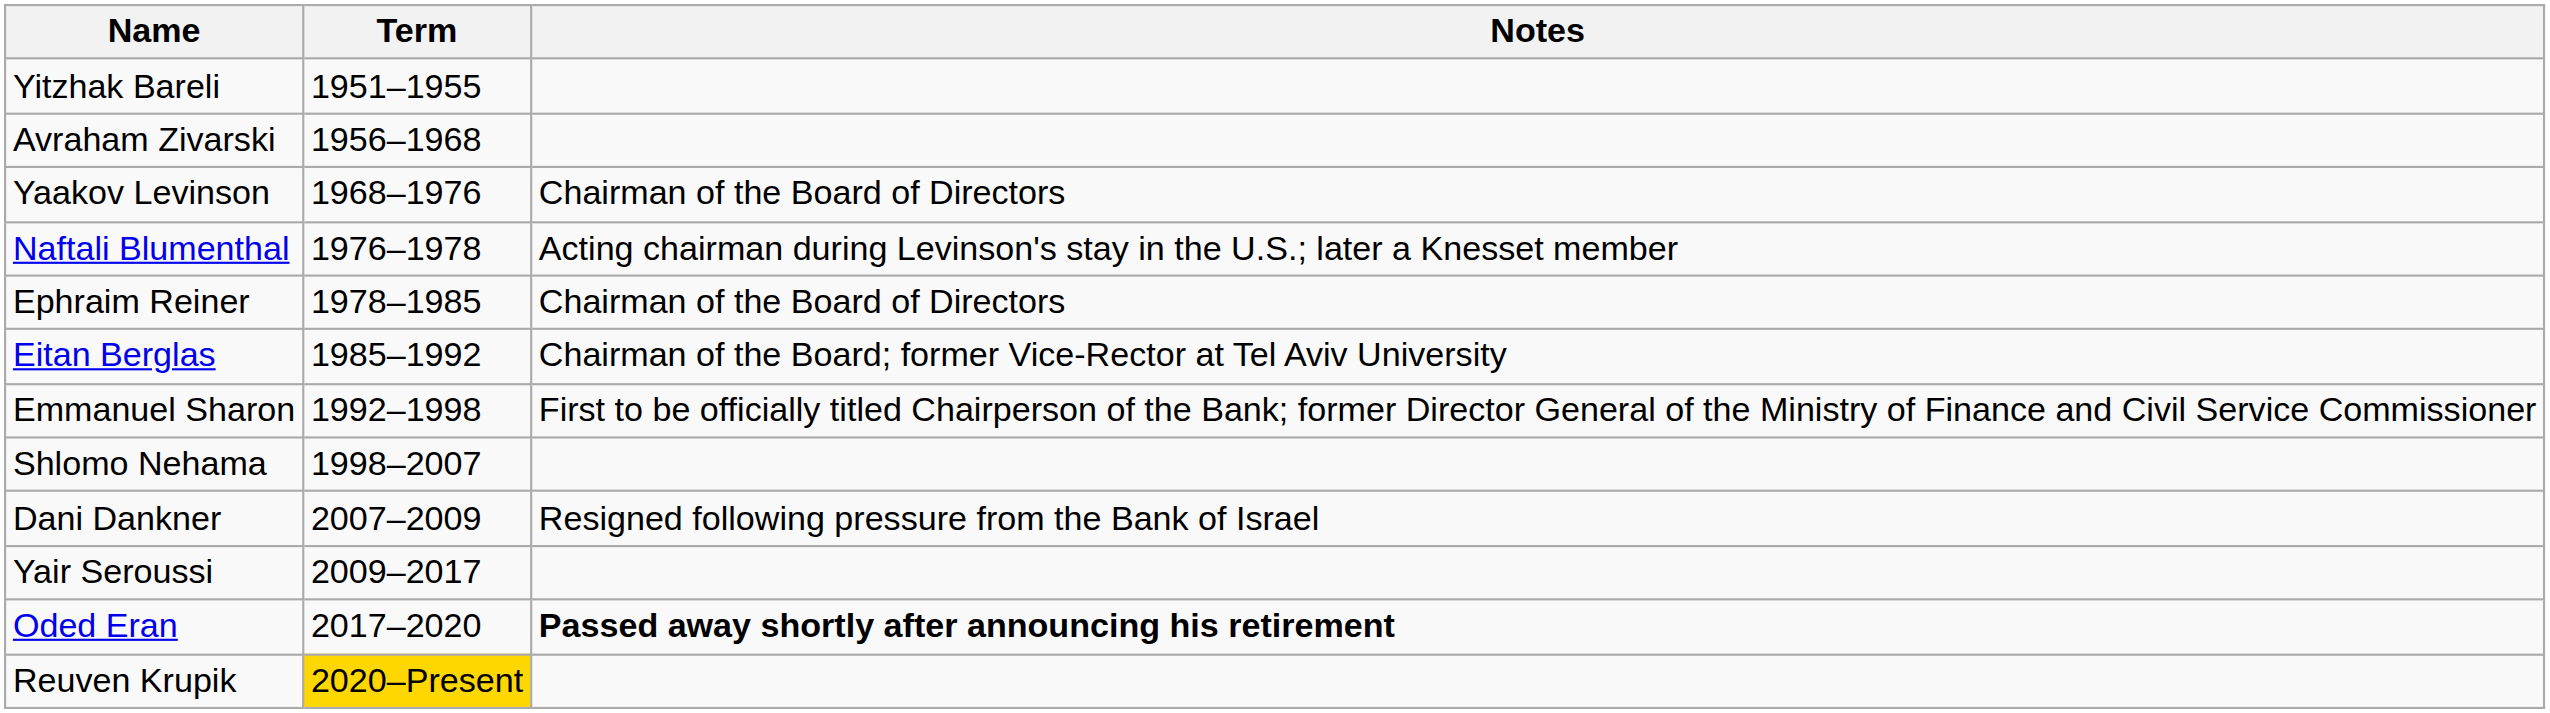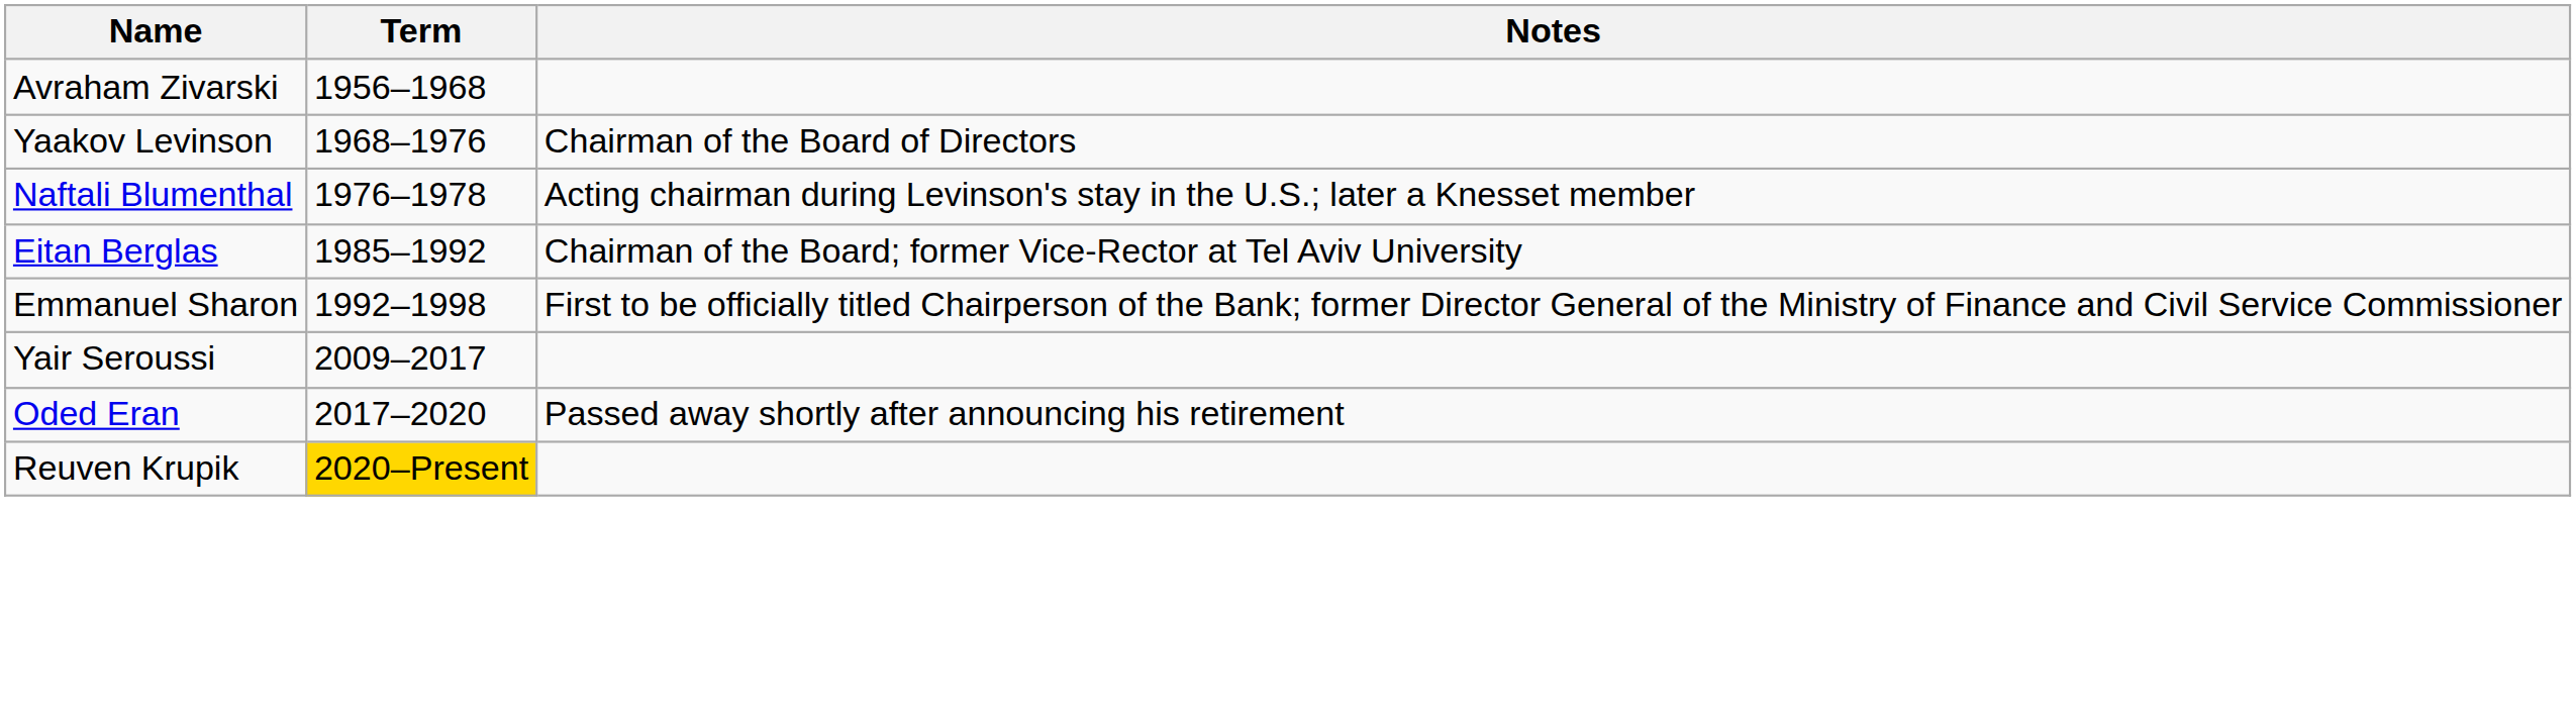- row: Yitzhak Bareli | 1951–1955
- row: Ephraim Reiner | 1978–1985 | Chairman of the Board of Directors
- row: Shlomo Nehama | 1998–2007
- row: Dani Dankner | 2007–2009 | Resigned following pressure from the Bank of Israel
Oded Eran | Notes: bold -> normal
